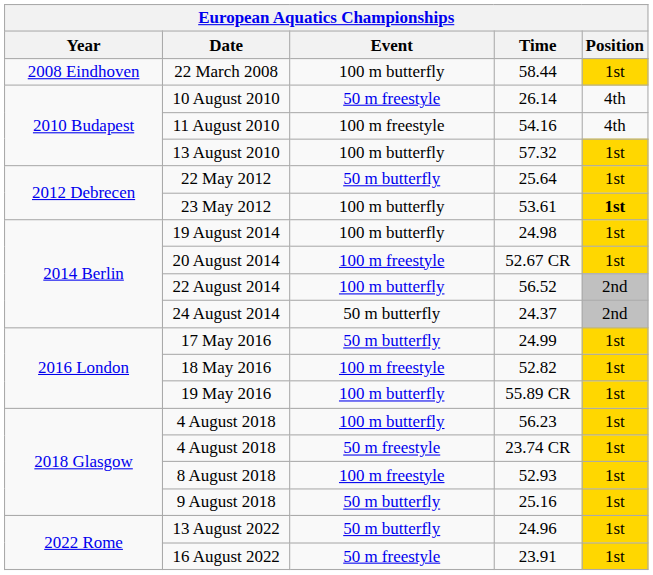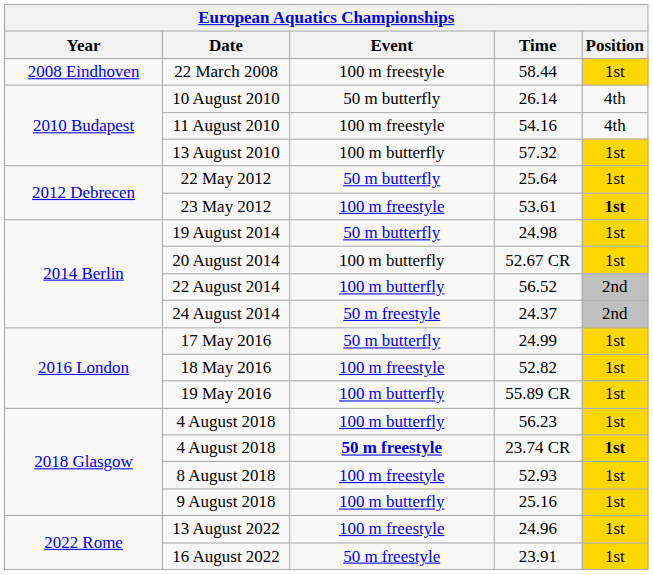22 March 2008 | Event: 100 m butterfly -> 100 m freestyle
10 August 2010 | Event: 50 m freestyle -> 50 m butterfly
23 May 2012 | Event: 100 m butterfly -> 100 m freestyle
19 August 2014 | Event: 100 m butterfly -> 50 m butterfly
20 August 2014 | Event: 100 m freestyle -> 100 m butterfly
24 August 2014 | Event: 50 m butterfly -> 50 m freestyle
4 August 2018 / 23.74 CR | Event: normal -> bold
4 August 2018 / 23.74 CR | Position: normal -> bold
9 August 2018 | Event: 50 m butterfly -> 100 m butterfly
13 August 2022 | Event: 50 m butterfly -> 100 m freestyle
